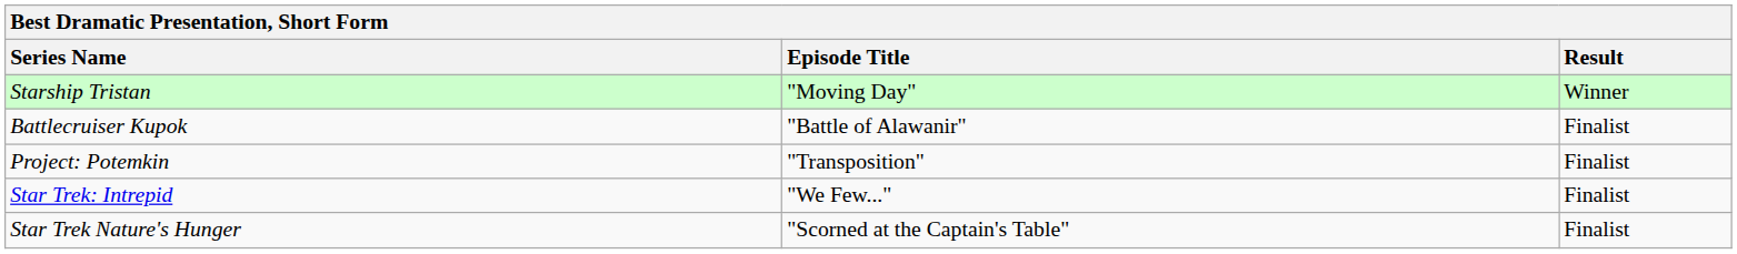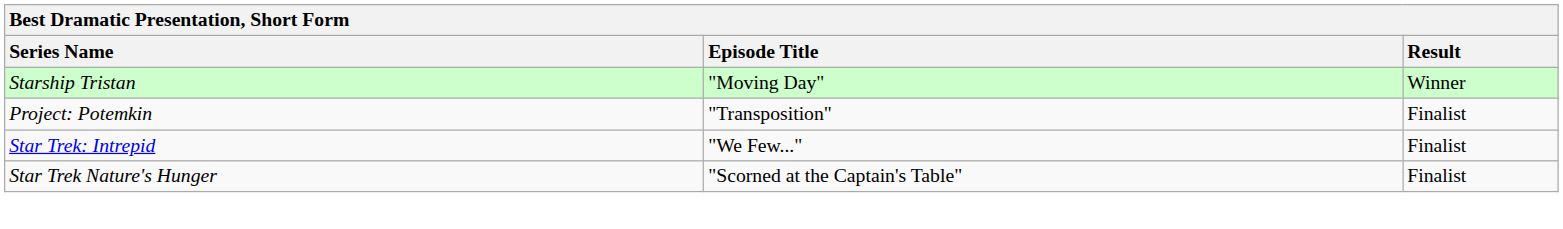- row: Battlecruiser Kupok | "Battle of Alawanir" | Finalist
